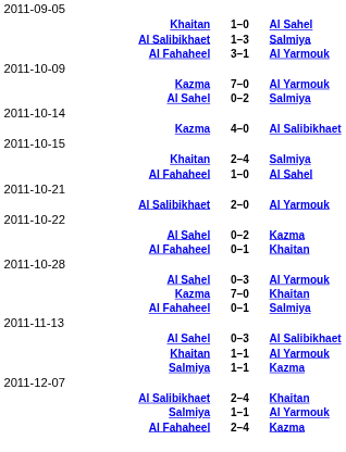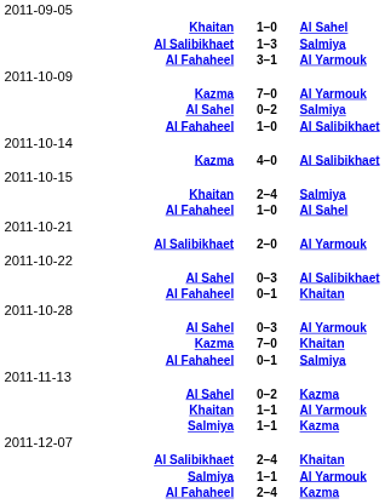+ row: Al Fahaheel | 1–0 | Al Salibikhaet
rows swapped: Al Sahel / Kazma <-> Al Sahel / Al Salibikhaet
